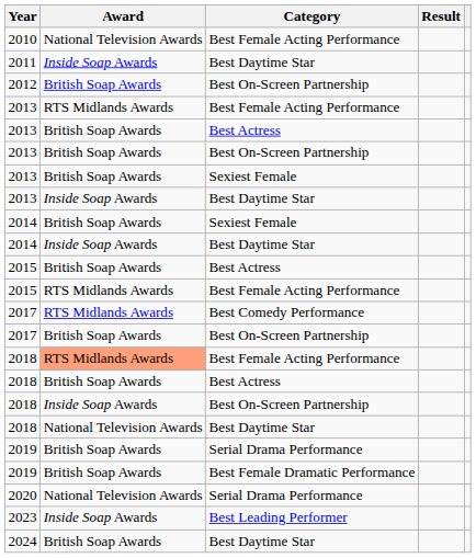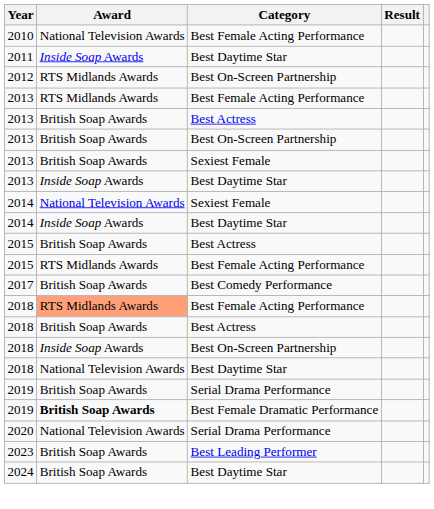2012 | Award: British Soap Awards -> RTS Midlands Awards
2014 / Sexiest Female | Award: British Soap Awards -> National Television Awards
2017 / Best Comedy Performance | Award: RTS Midlands Awards -> British Soap Awards
- row: 2017 | British Soap Awards | Best On-Screen Partnership
2019 / Best Female Dramatic Performance | Award: normal -> bold
2023 | Award: Inside Soap Awards -> British Soap Awards
